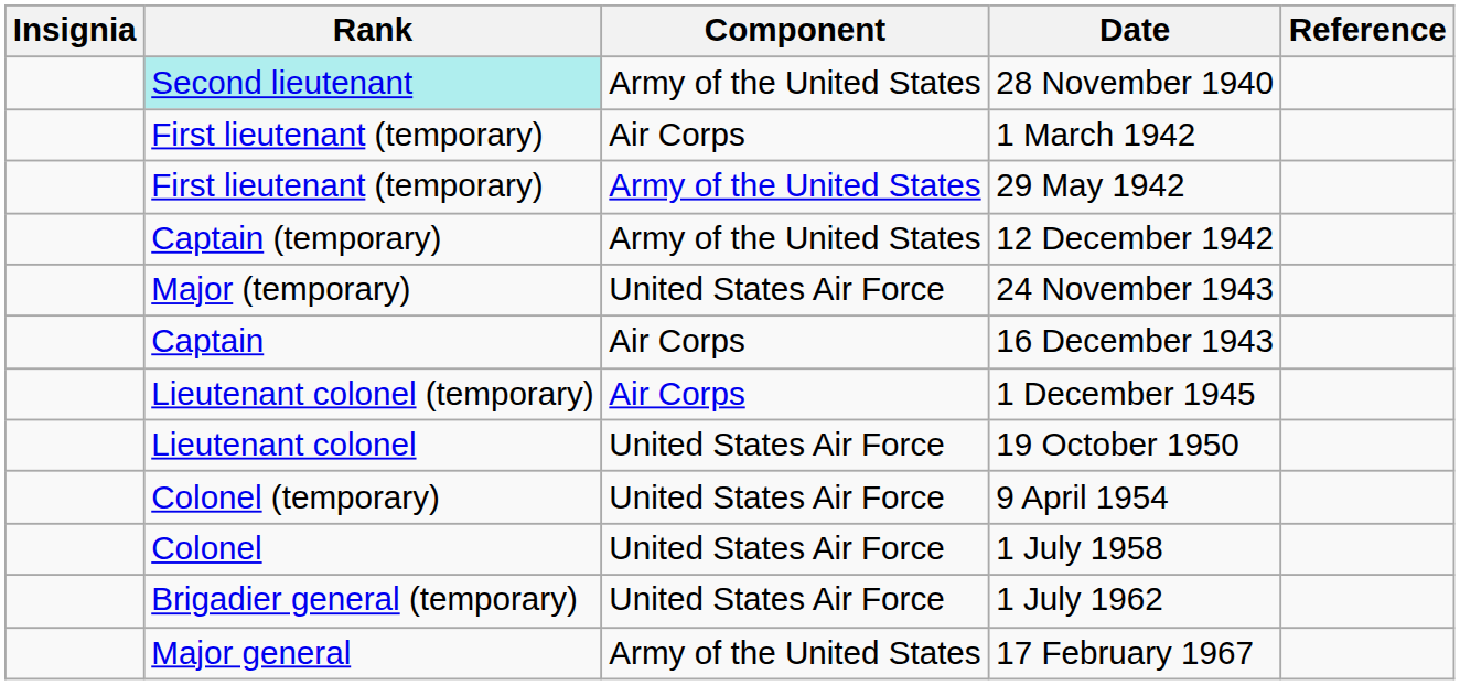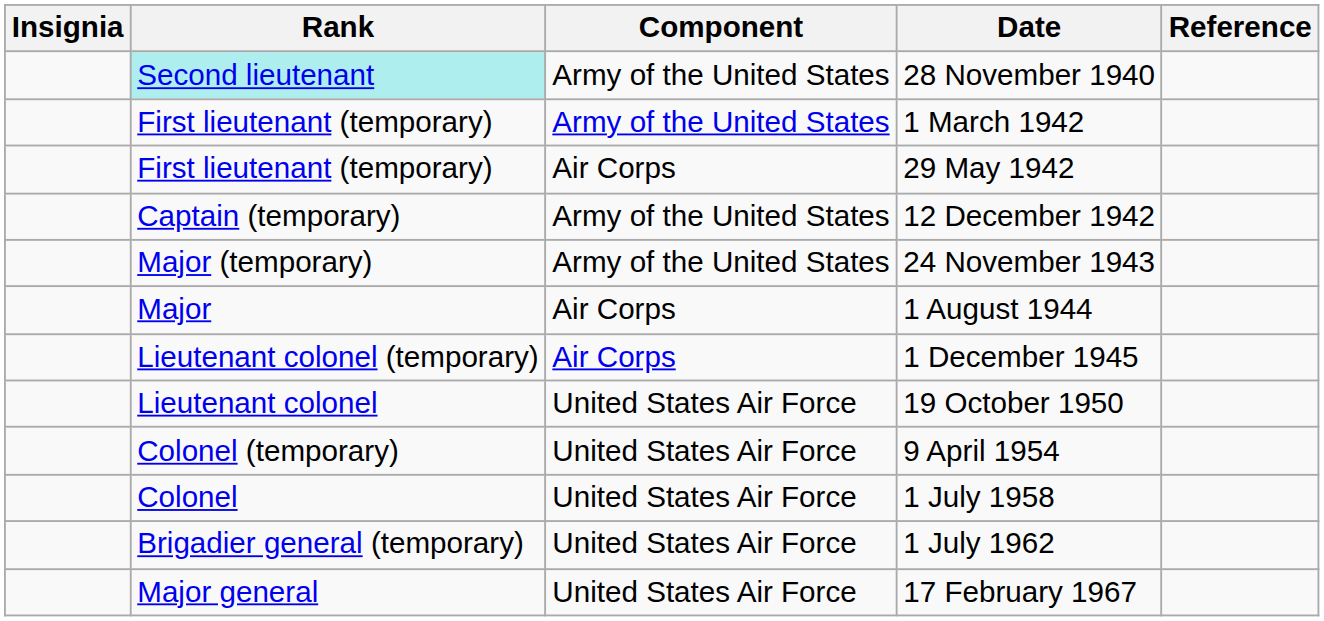1 March 1942 | Component: Air Corps -> Army of the United States
29 May 1942 | Component: Army of the United States -> Air Corps
24 November 1943 | Component: United States Air Force -> Army of the United States
- row: Captain | Air Corps | 16 December 1943
+ row: Major | Air Corps | 1 August 1944
17 February 1967 | Component: Army of the United States -> United States Air Force
